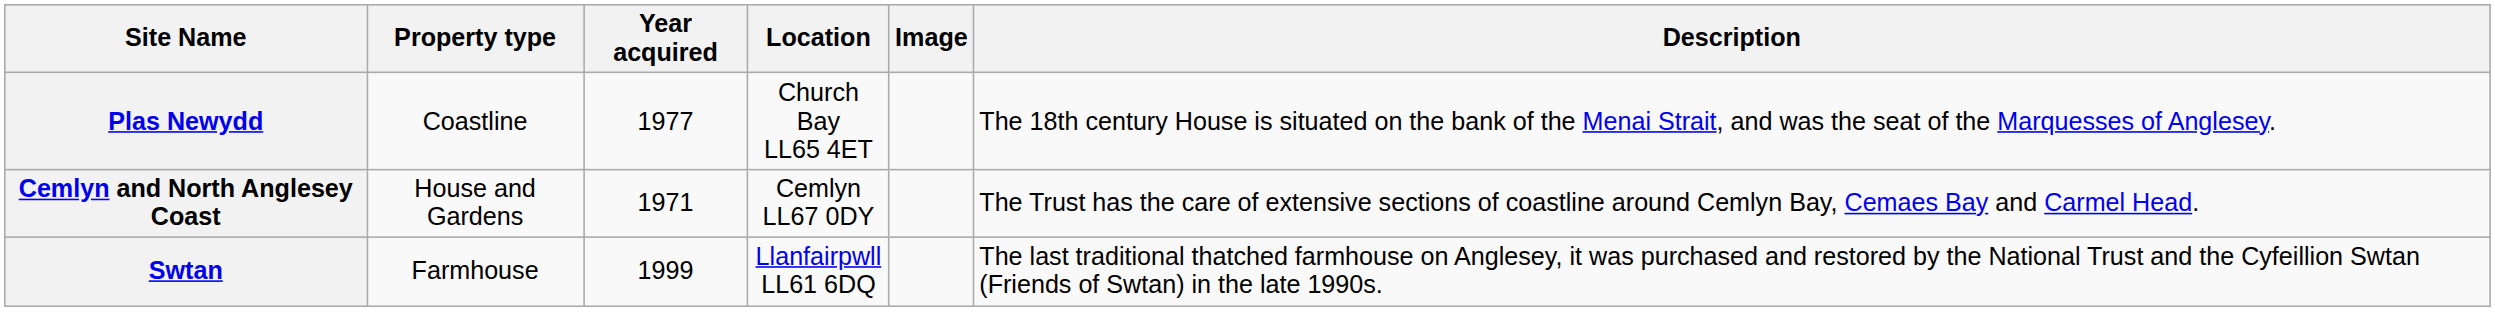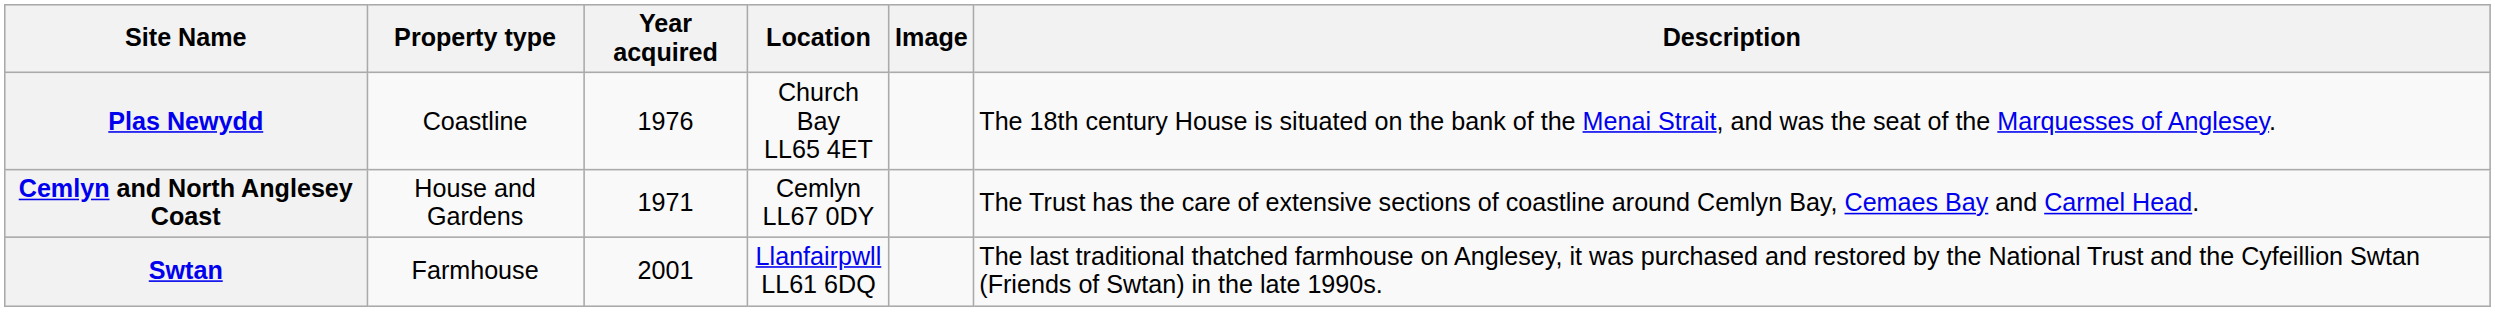Plas Newydd | Year acquired: 1977 -> 1976
Swtan | Year acquired: 1999 -> 2001
